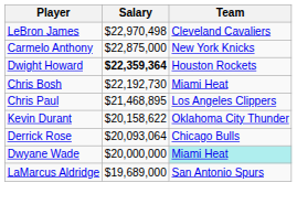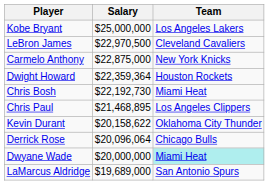+ row: Kobe Bryant | $25,000,000 | Los Angeles Lakers
LeBron James | Salary: $22,970,498 -> $22,970,500
Dwight Howard | Salary: bold -> normal
Derrick Rose | Salary: $20,093,064 -> $20,096,064
